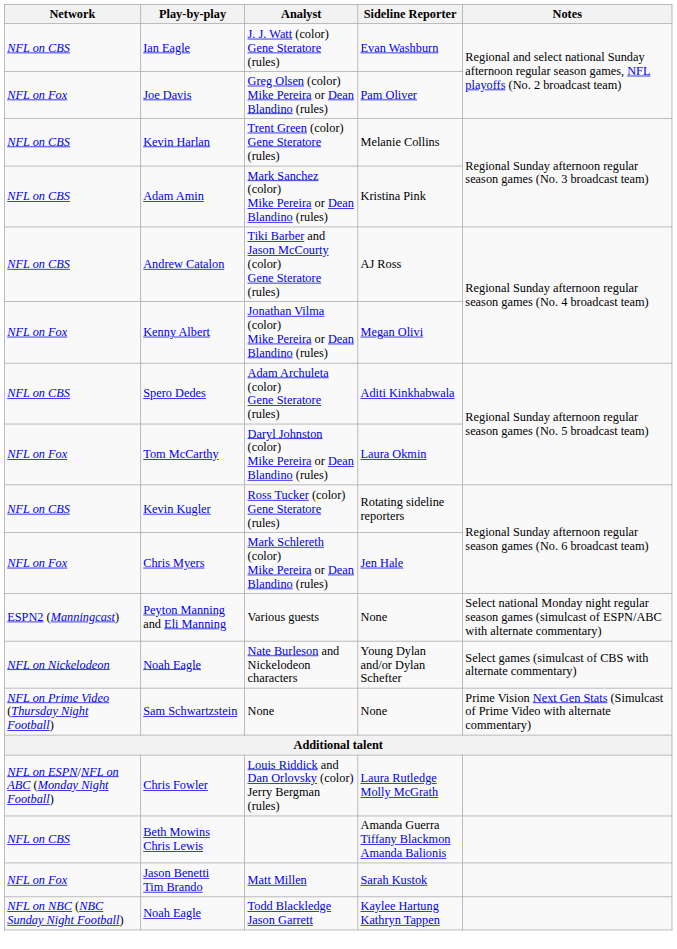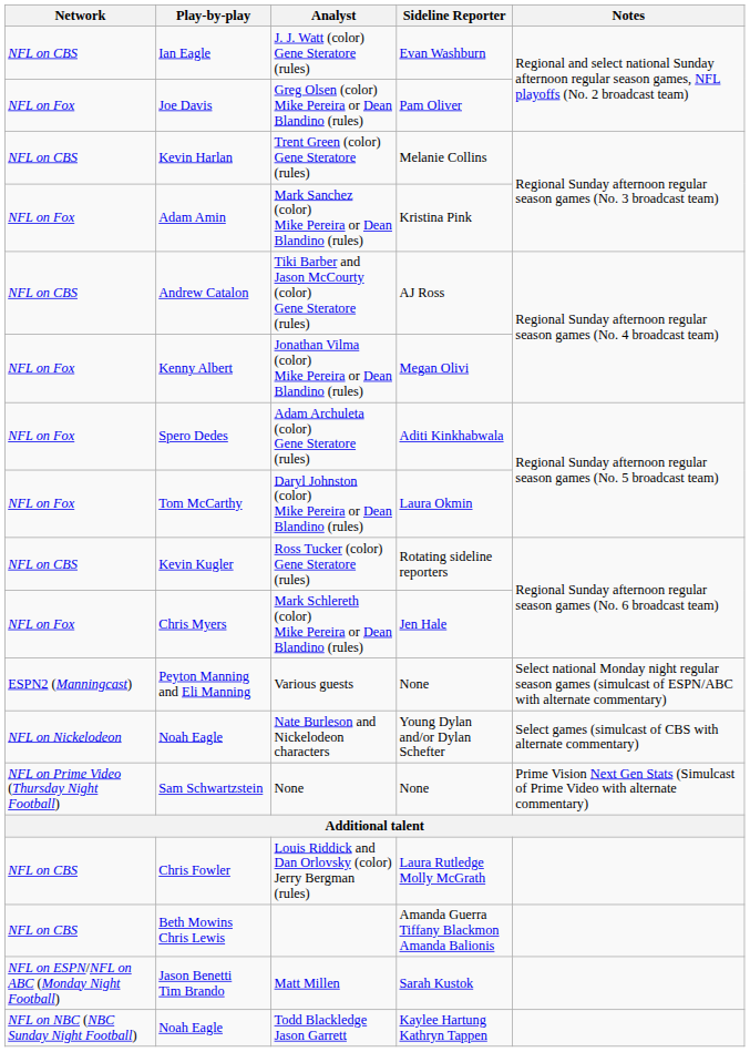Mark Sanchez (color) Mike Pereira or Dean Blandino (rules) | Network: NFL on CBS -> NFL on Fox
Adam Archuleta (color) Gene Steratore (rules) | Network: NFL on CBS -> NFL on Fox
Louis Riddick and Dan Orlovsky (color) Jerry Bergman (rules) | Network: NFL on ESPN/NFL on ABC (Monday Night Football) -> NFL on CBS
Matt Millen | Network: NFL on Fox -> NFL on ESPN/NFL on ABC (Monday Night Football)
